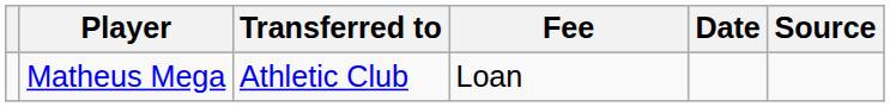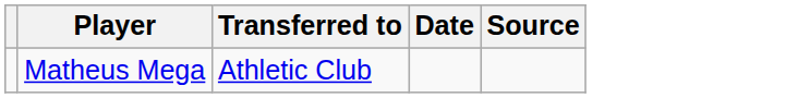- column: Fee | Loan
